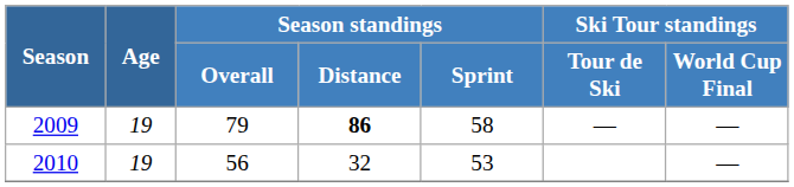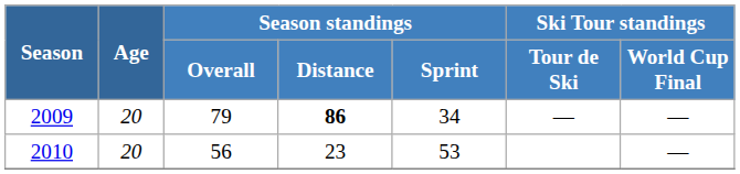2009 | Age: 19 -> 20
2009 | Season standings / Sprint: 58 -> 34
2010 | Age: 19 -> 20
2010 | Season standings / Distance: 32 -> 23
